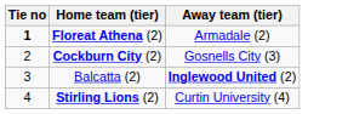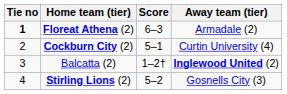+ column: Score | 6–3 | 5–1 | 1–2† | 5–2
Cockburn City (2) | Away team (tier): Gosnells City (3) -> Curtin University (4)
Stirling Lions (2) | Away team (tier): Curtin University (4) -> Gosnells City (3)
